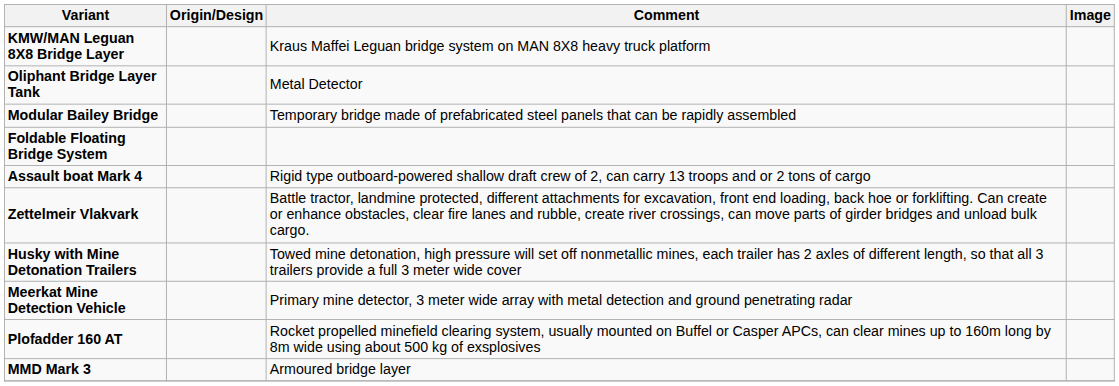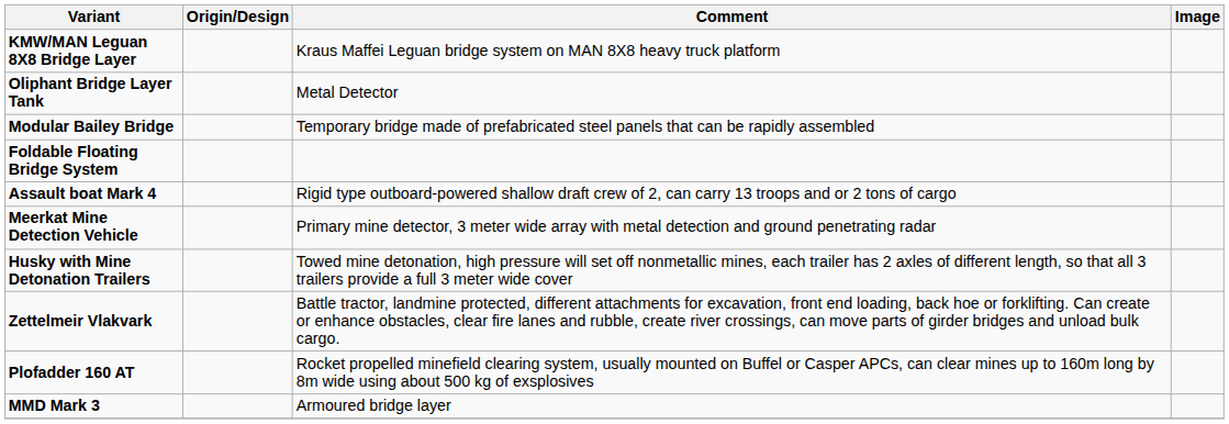rows swapped: Meerkat Mine Detection Vehicle <-> Zettelmeir Vlakvark
